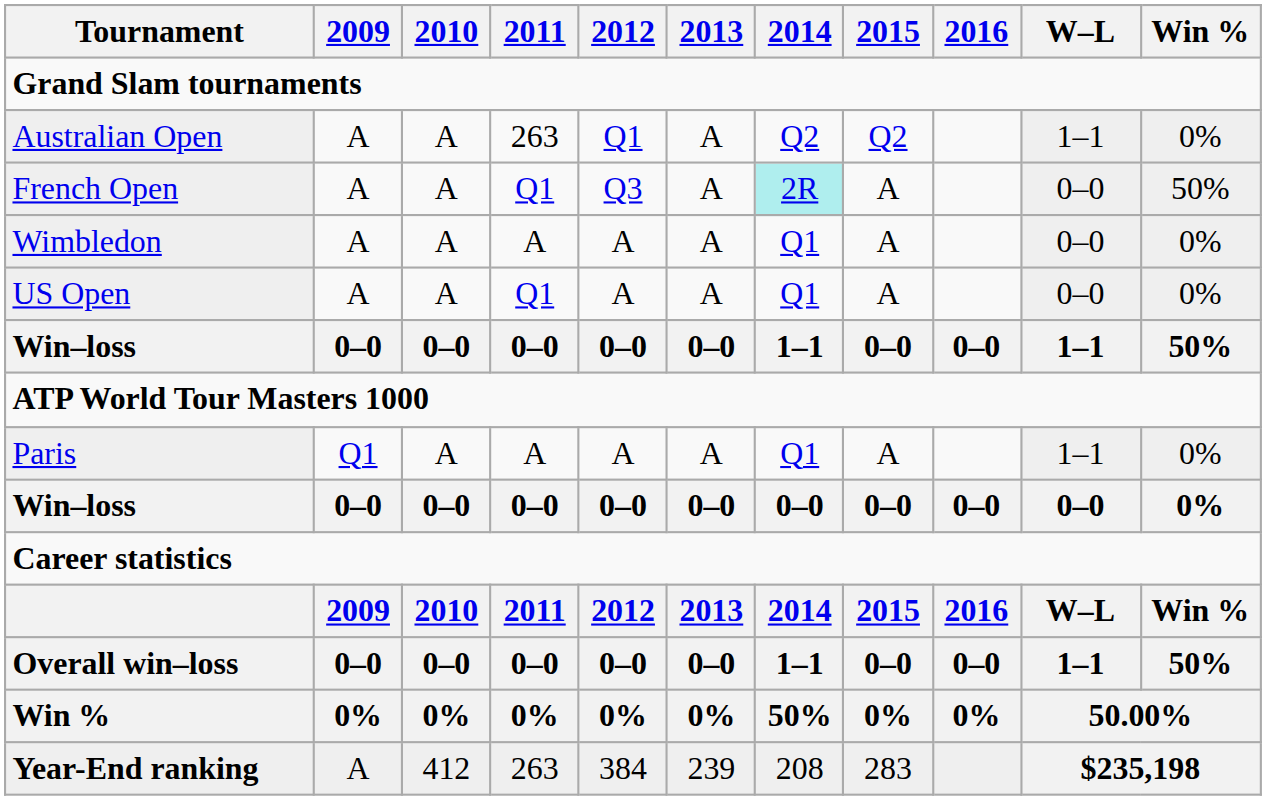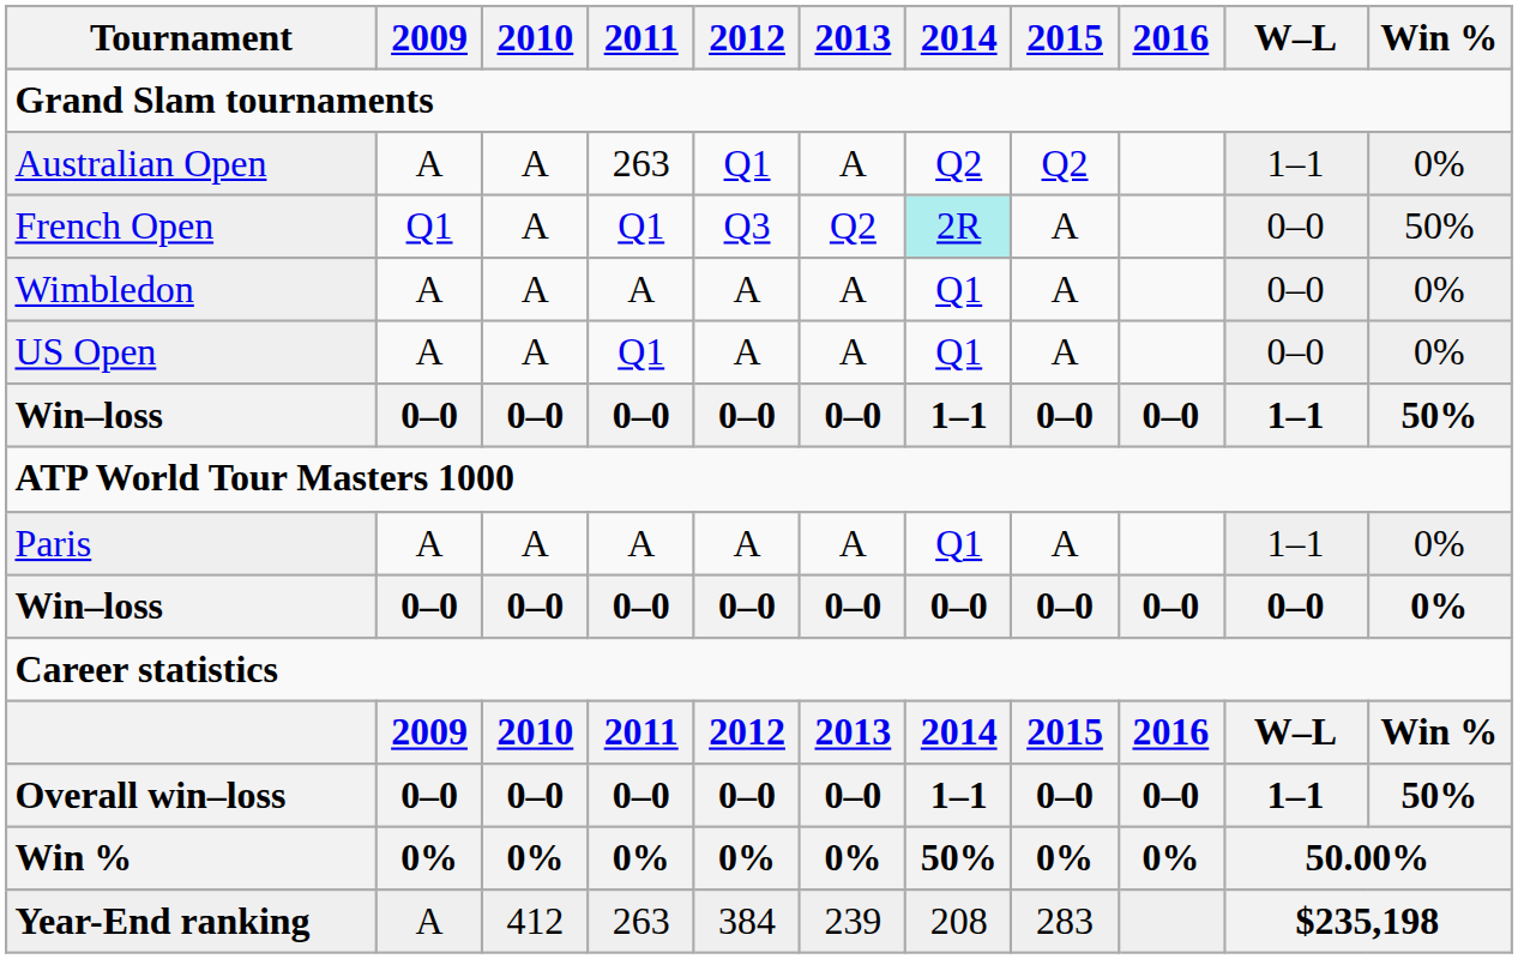French Open | 2009: A -> Q1
French Open | 2013: A -> Q2
Paris | 2009: Q1 -> A
